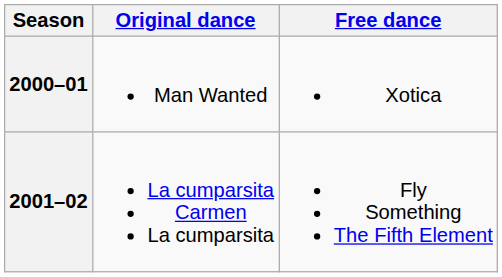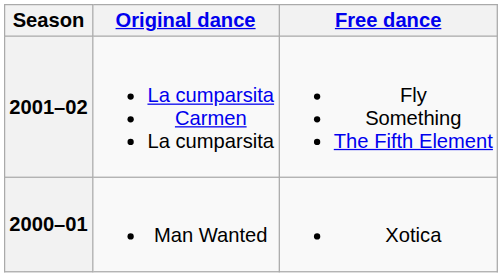rows swapped: 2001–02 <-> 2000–01
